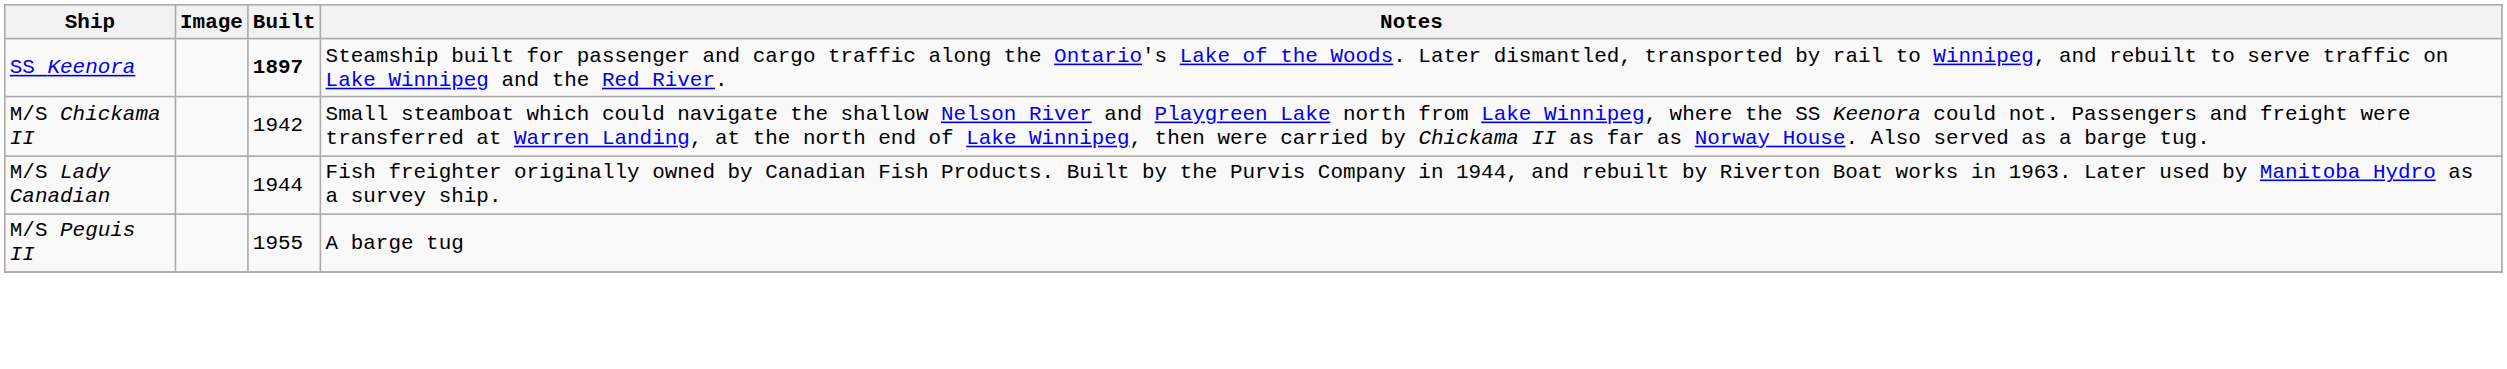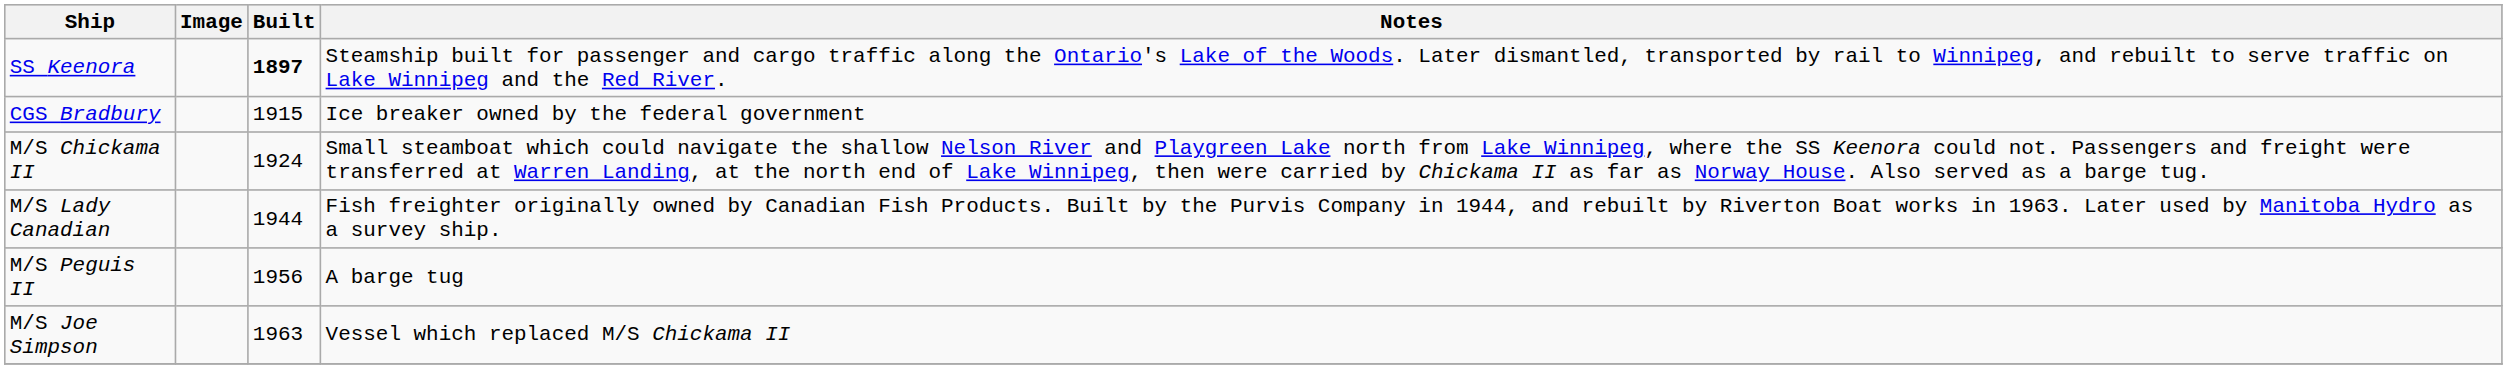+ row: CGS Bradbury | 1915 | Ice breaker owned by the federal government
M/S Chickama II | Built: 1942 -> 1924
M/S Peguis II | Built: 1955 -> 1956
+ row: M/S Joe Simpson | 1963 | Vessel which replaced M/S Chickama II
